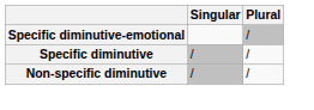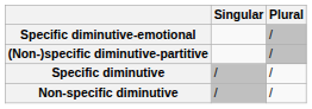+ row: (Non-)specific diminutive-partitive | /
